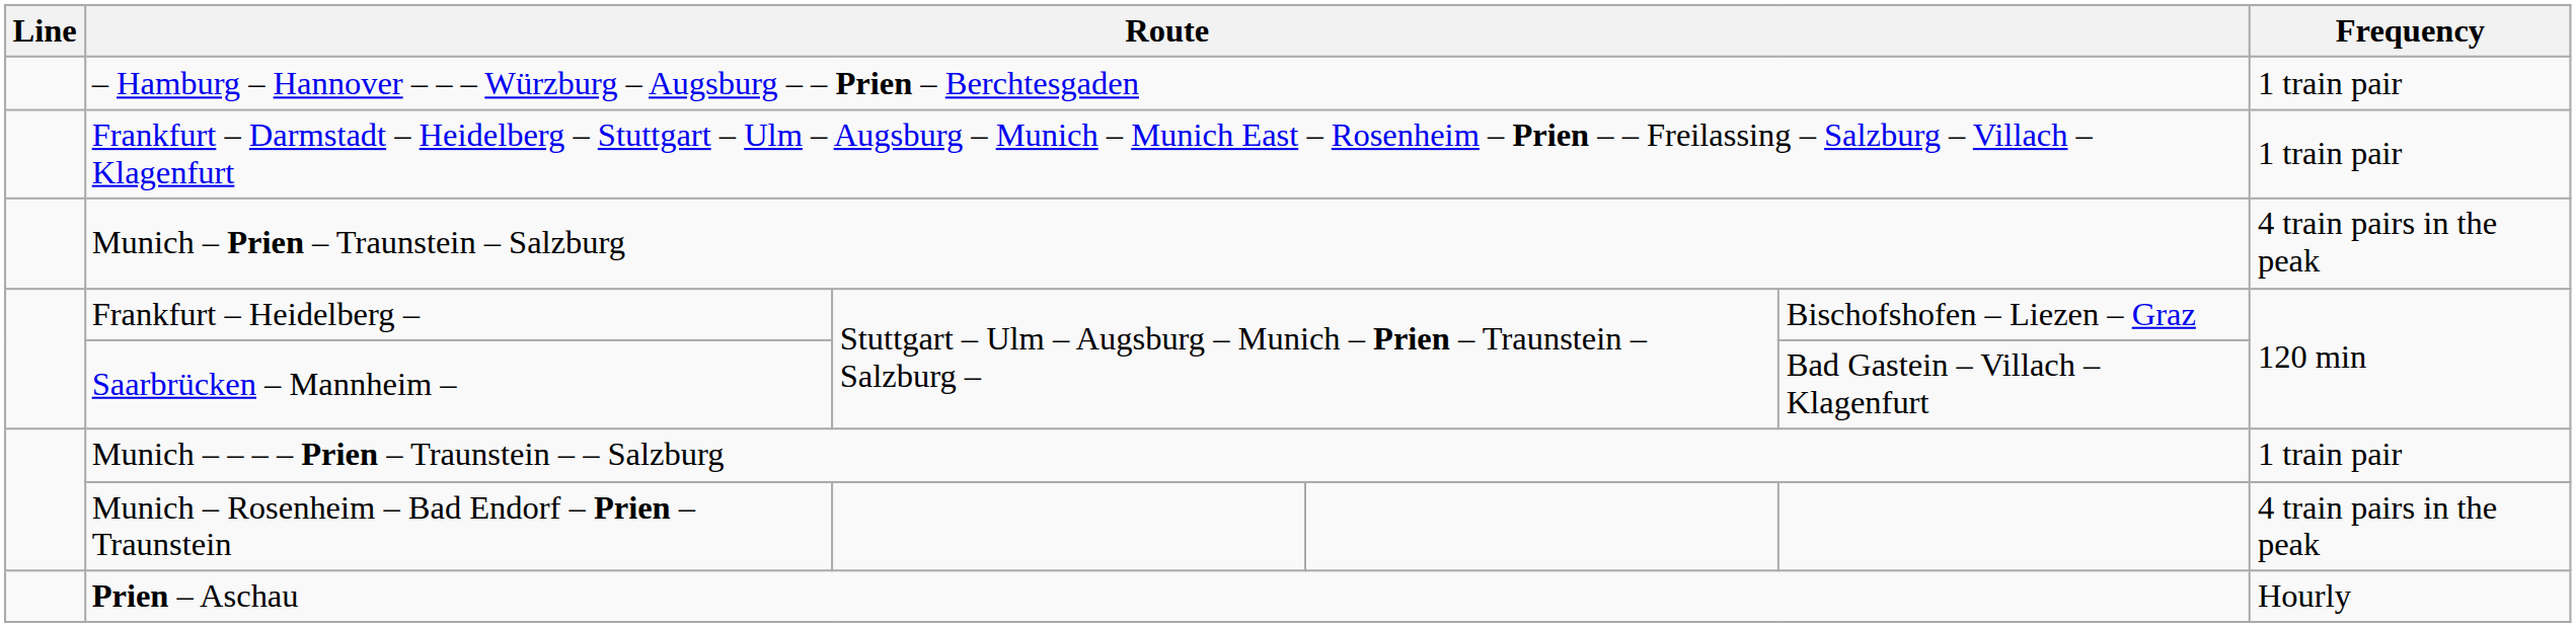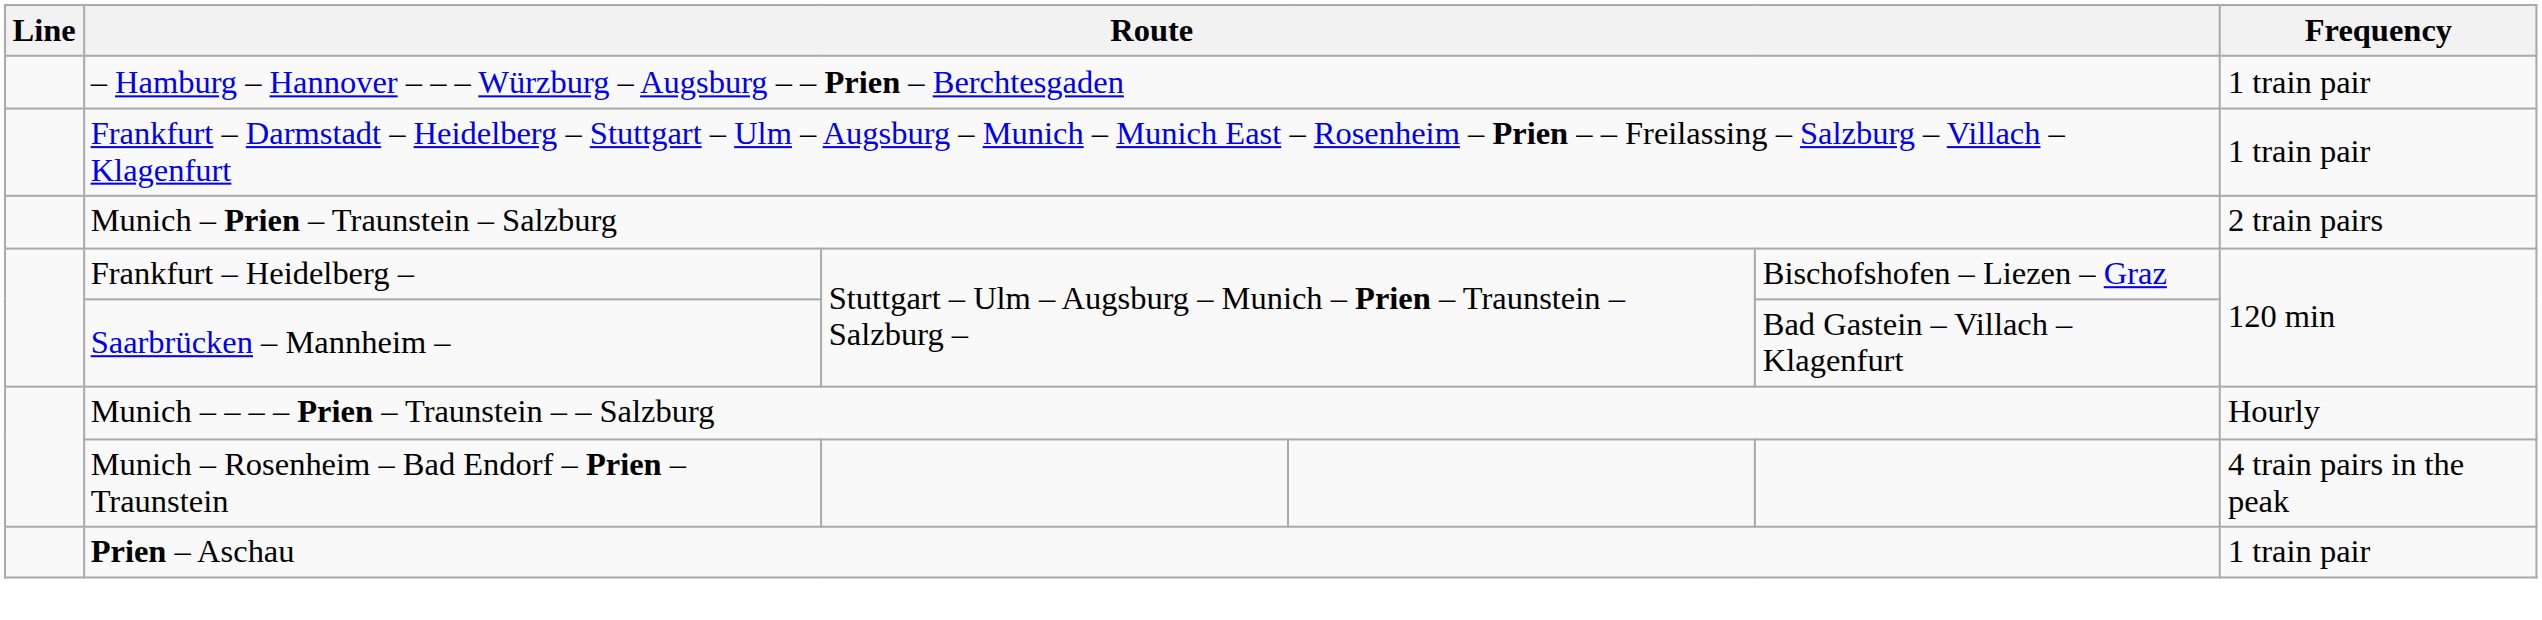Munich – Prien – Traunstein – Salzburg | Frequency: 4 train pairs in the peak -> 2 train pairs
Munich – – – – Prien – Traunstein – – Salzburg | Frequency: 1 train pair -> Hourly
Prien – Aschau | Frequency: Hourly -> 1 train pair
